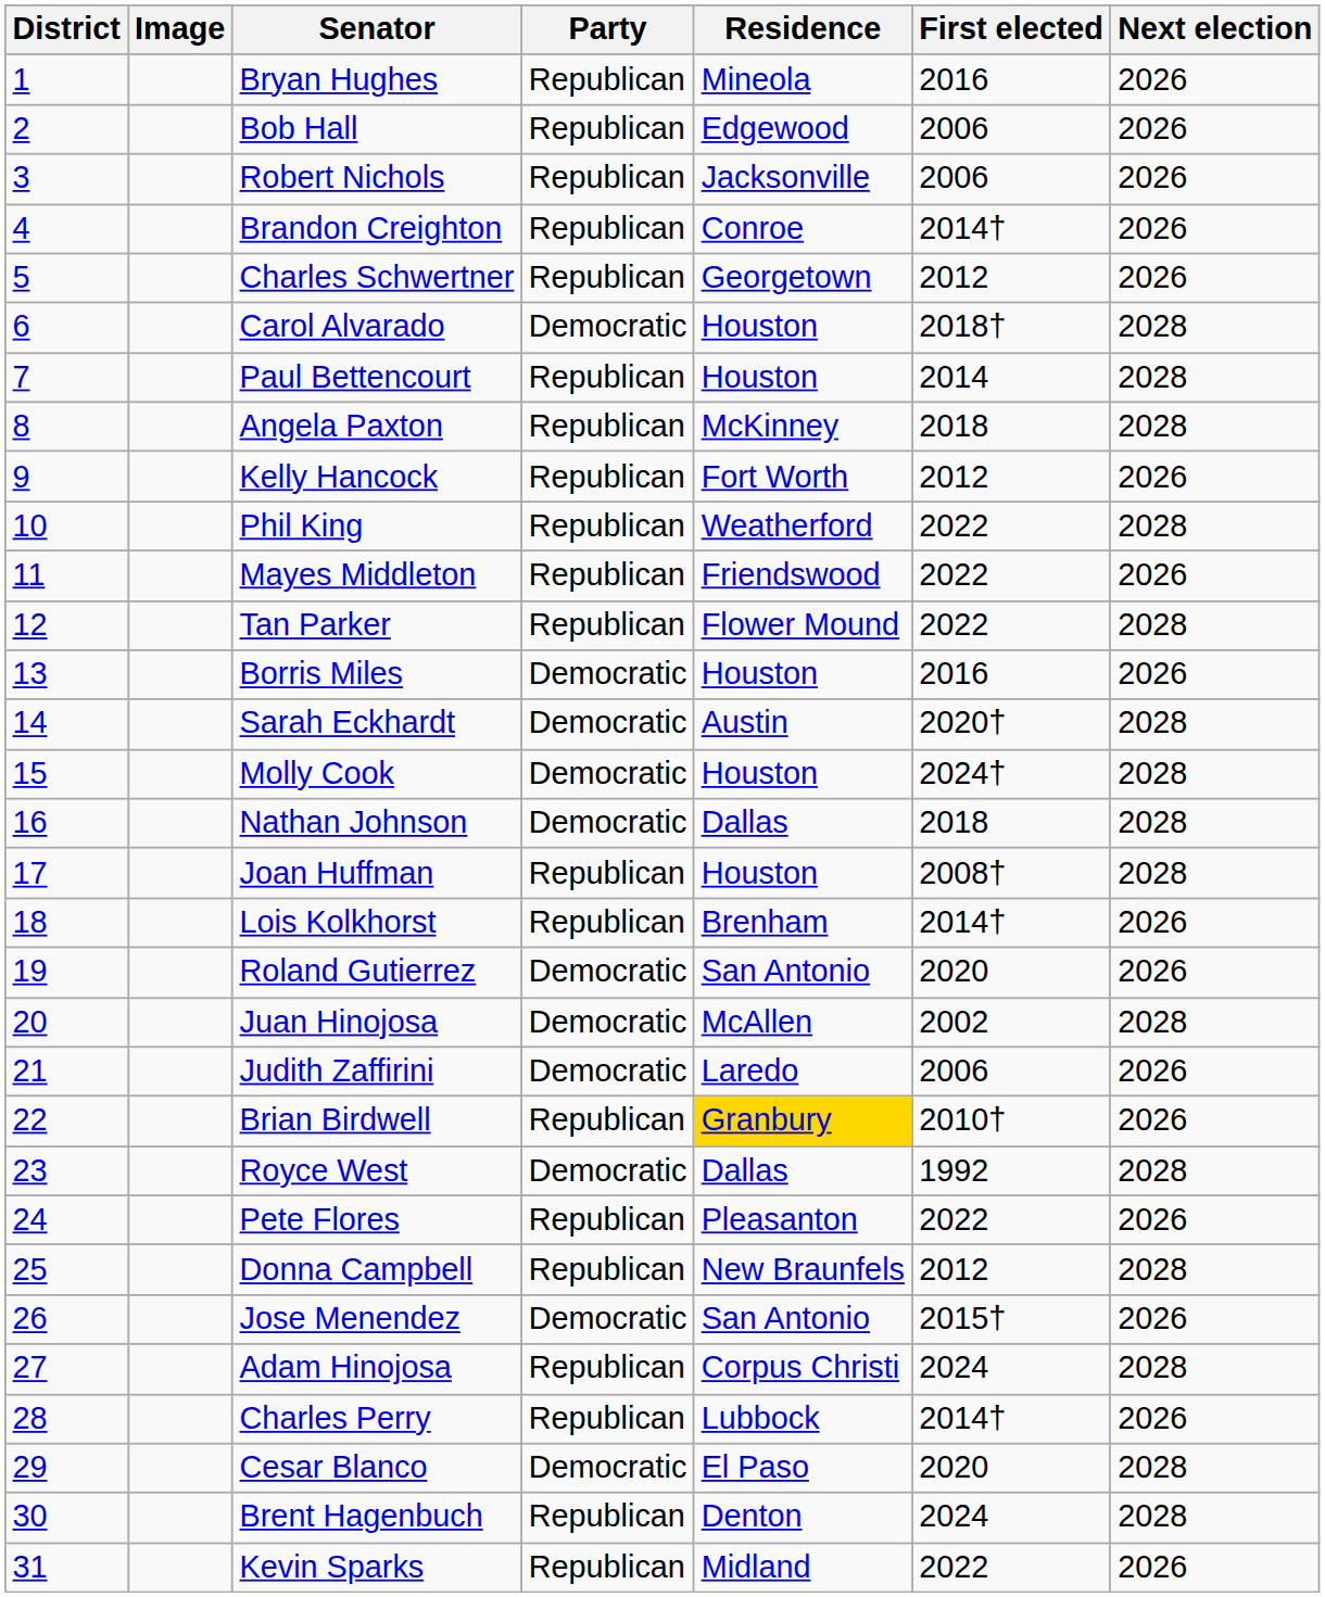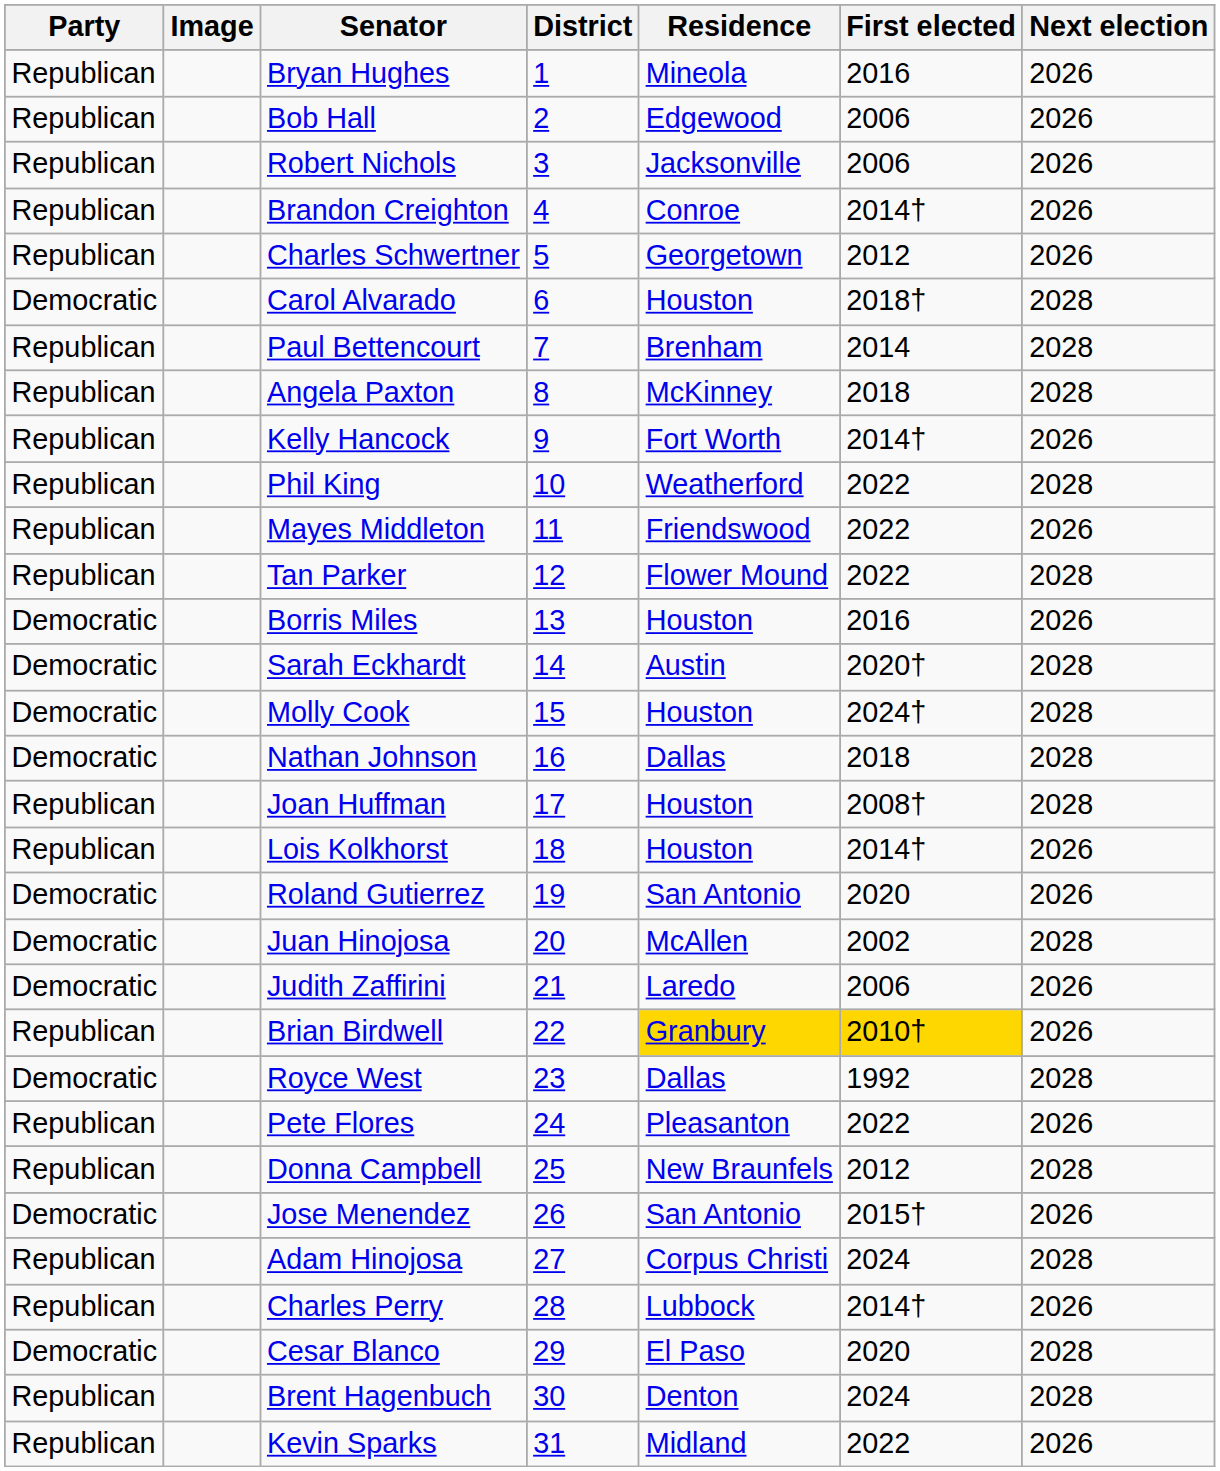columns swapped: District <-> Party
Paul Bettencourt | Residence: Houston -> Brenham
Kelly Hancock | First elected: 2012 -> 2014†
Lois Kolkhorst | Residence: Brenham -> Houston
Brian Birdwell | First elected: no background -> gold background
